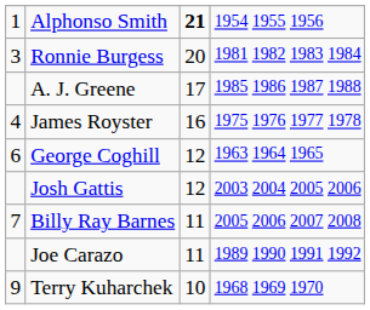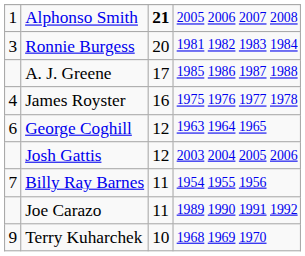Alphonso Smith | column 4: 1954 1955 1956 -> 2005 2006 2007 2008
Billy Ray Barnes | column 4: 2005 2006 2007 2008 -> 1954 1955 1956
